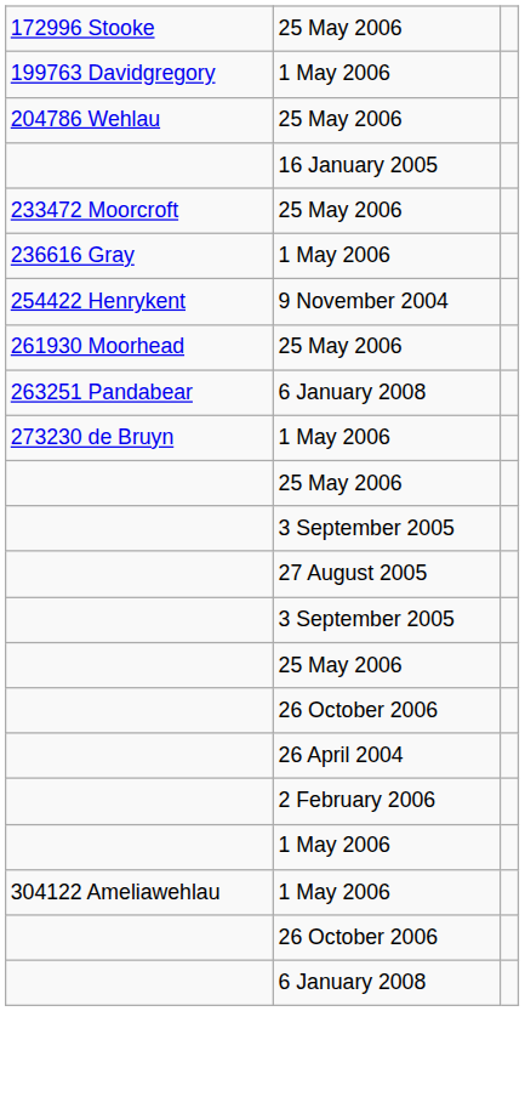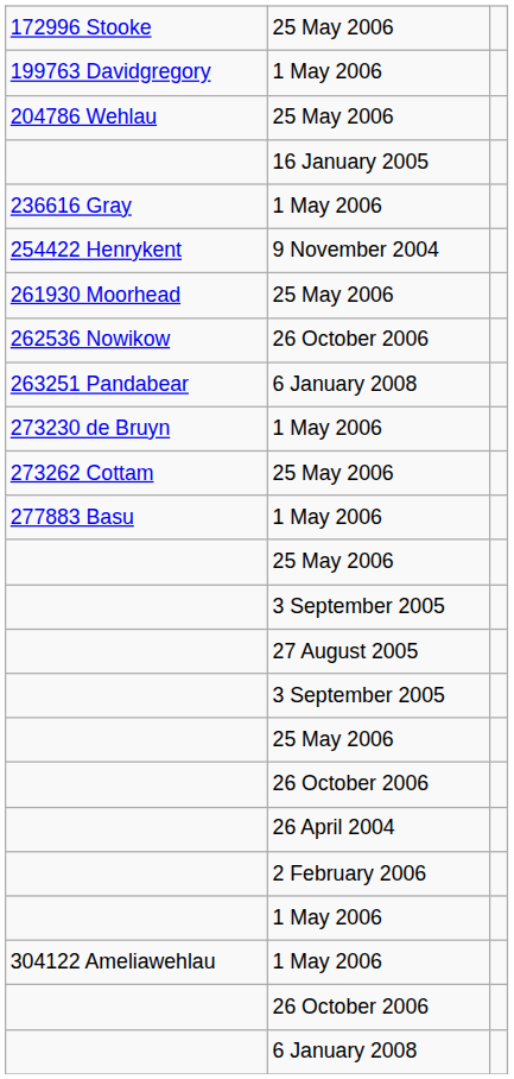- row: 233472 Moorcroft | 25 May 2006
+ row: 262536 Nowikow | 26 October 2006
+ row: 273262 Cottam | 25 May 2006
+ row: 277883 Basu | 1 May 2006
